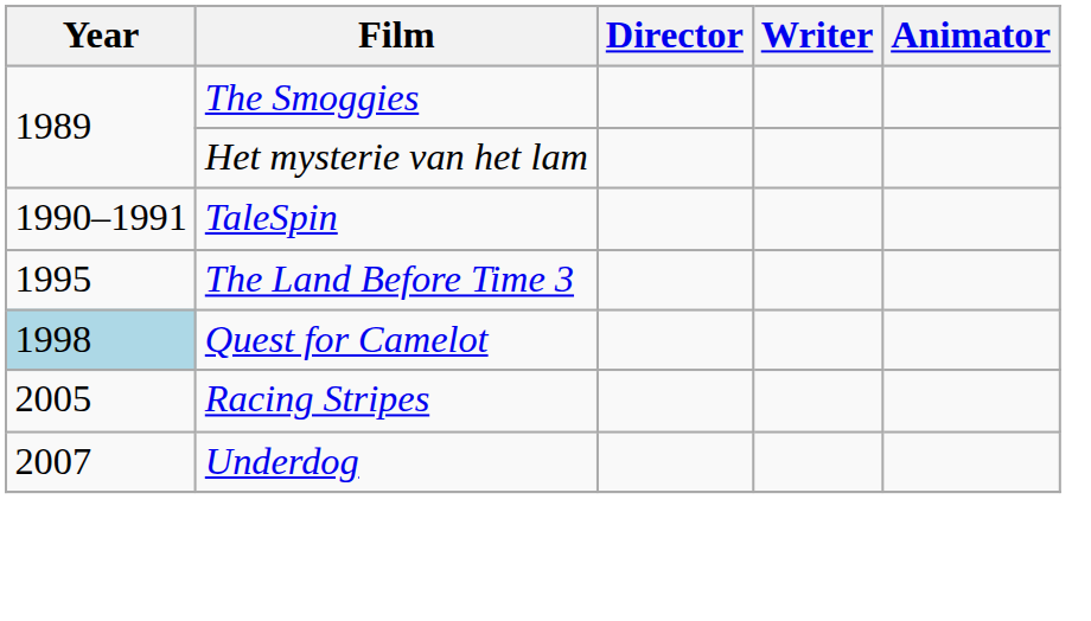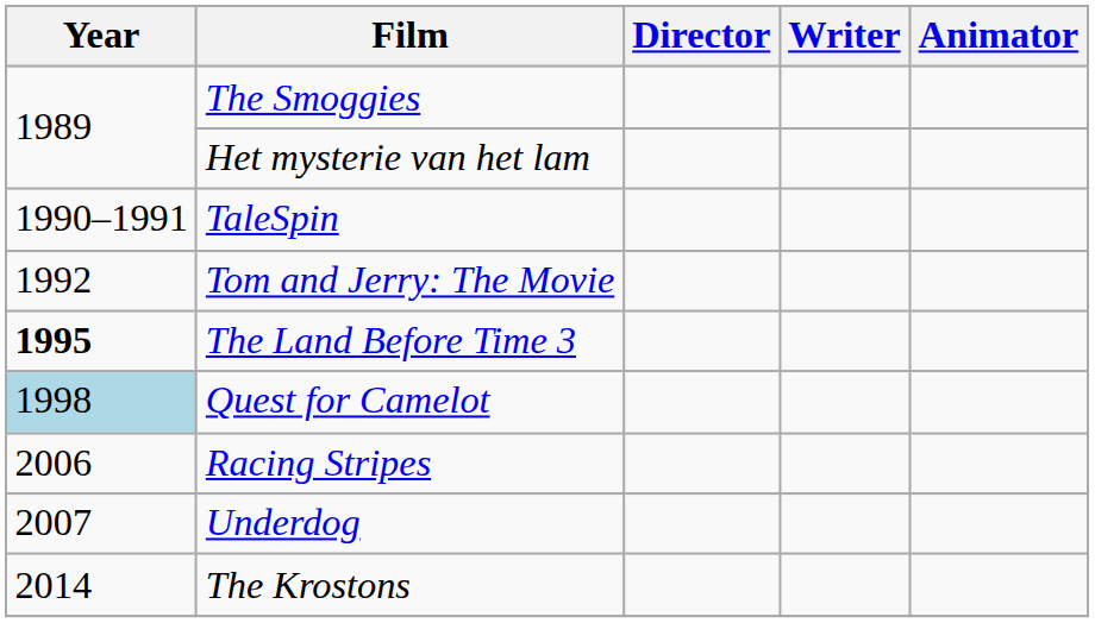+ row: 1992 | Tom and Jerry: The Movie
The Land Before Time 3 | Year: normal -> bold
Racing Stripes | Year: 2005 -> 2006
+ row: 2014 | The Krostons
